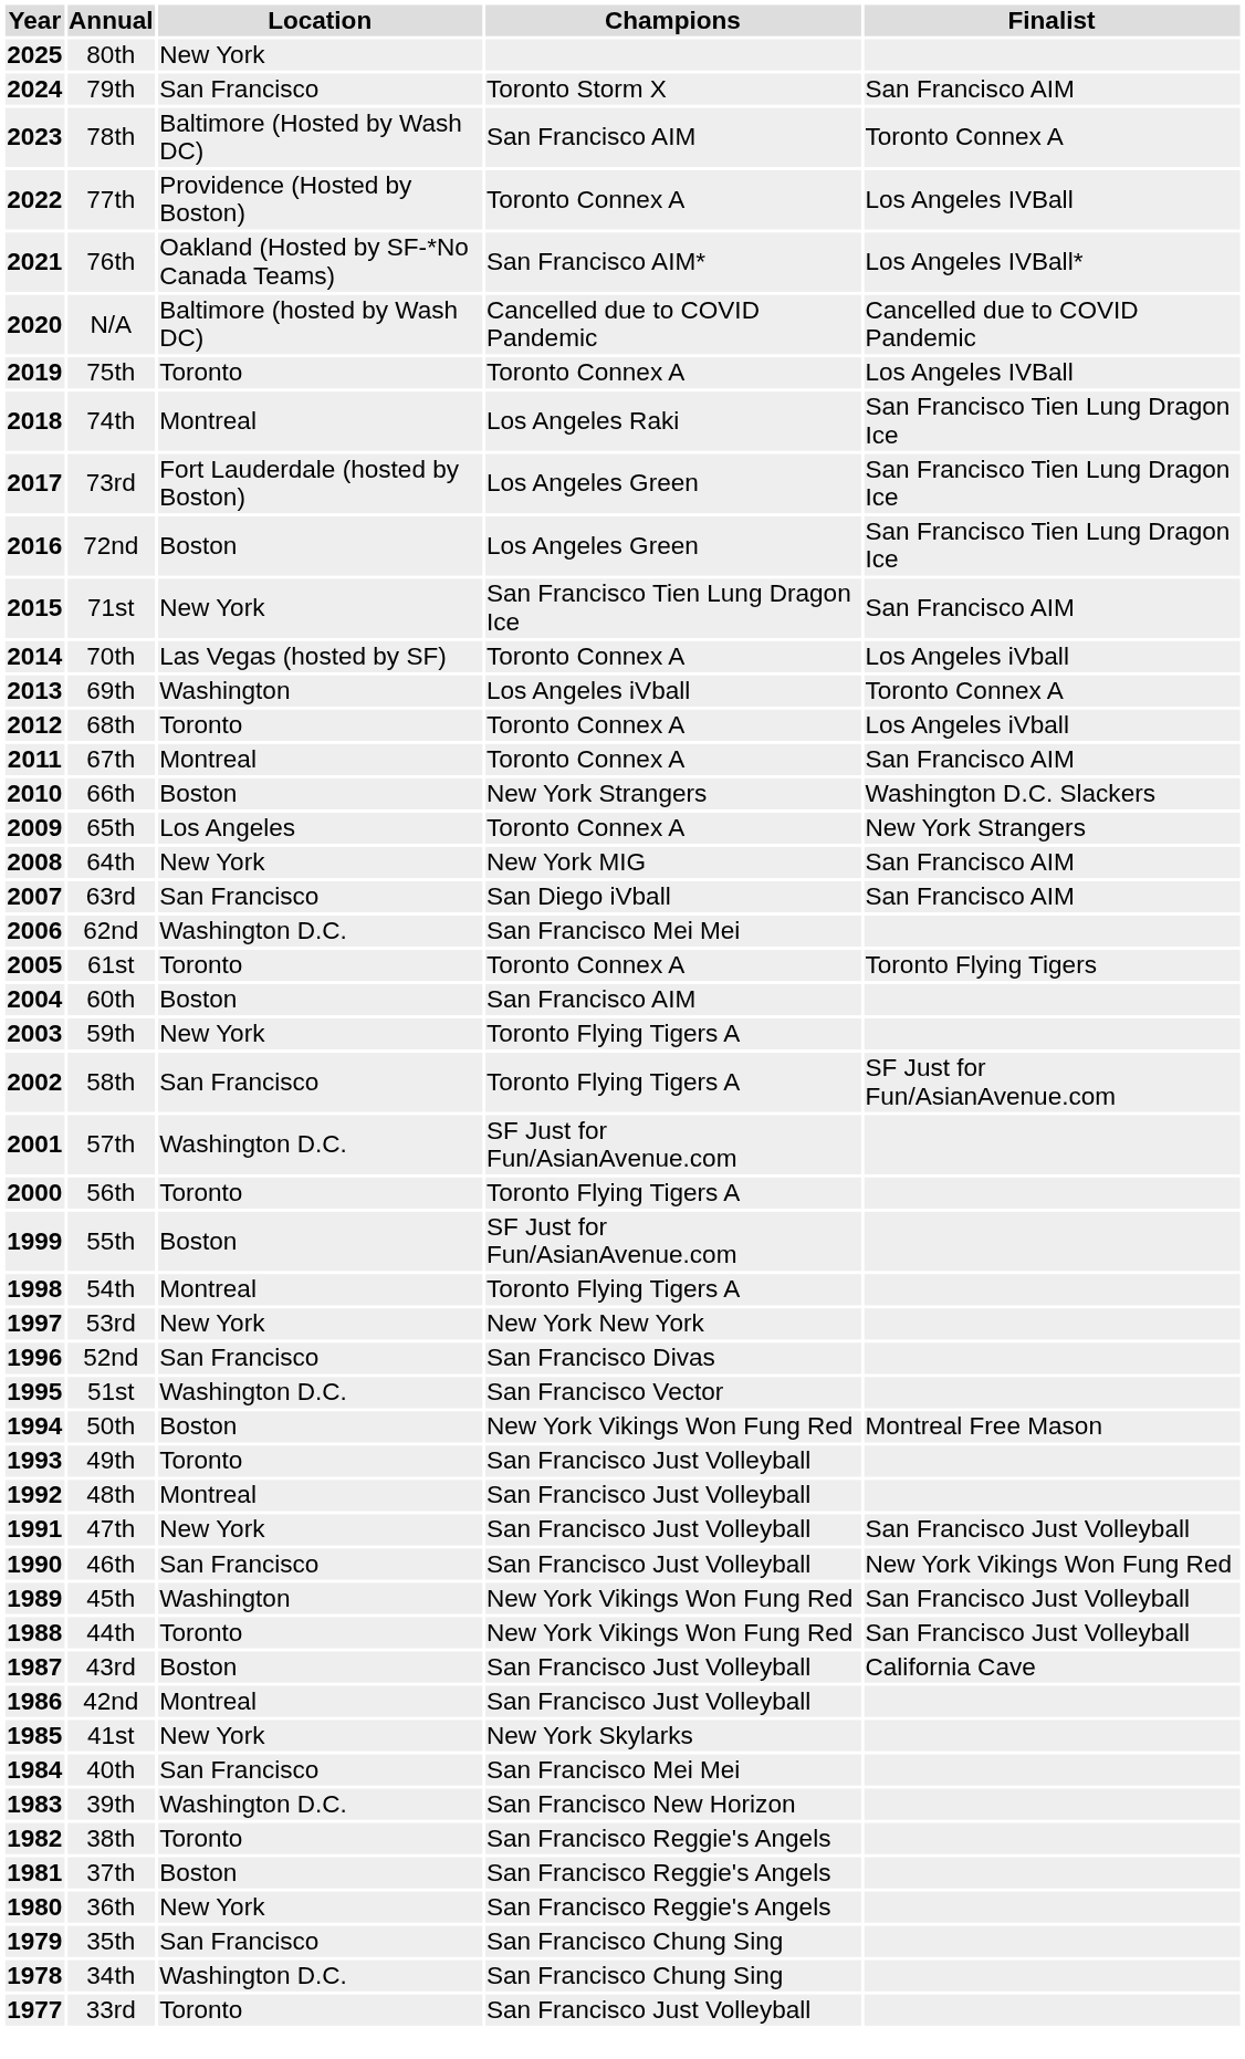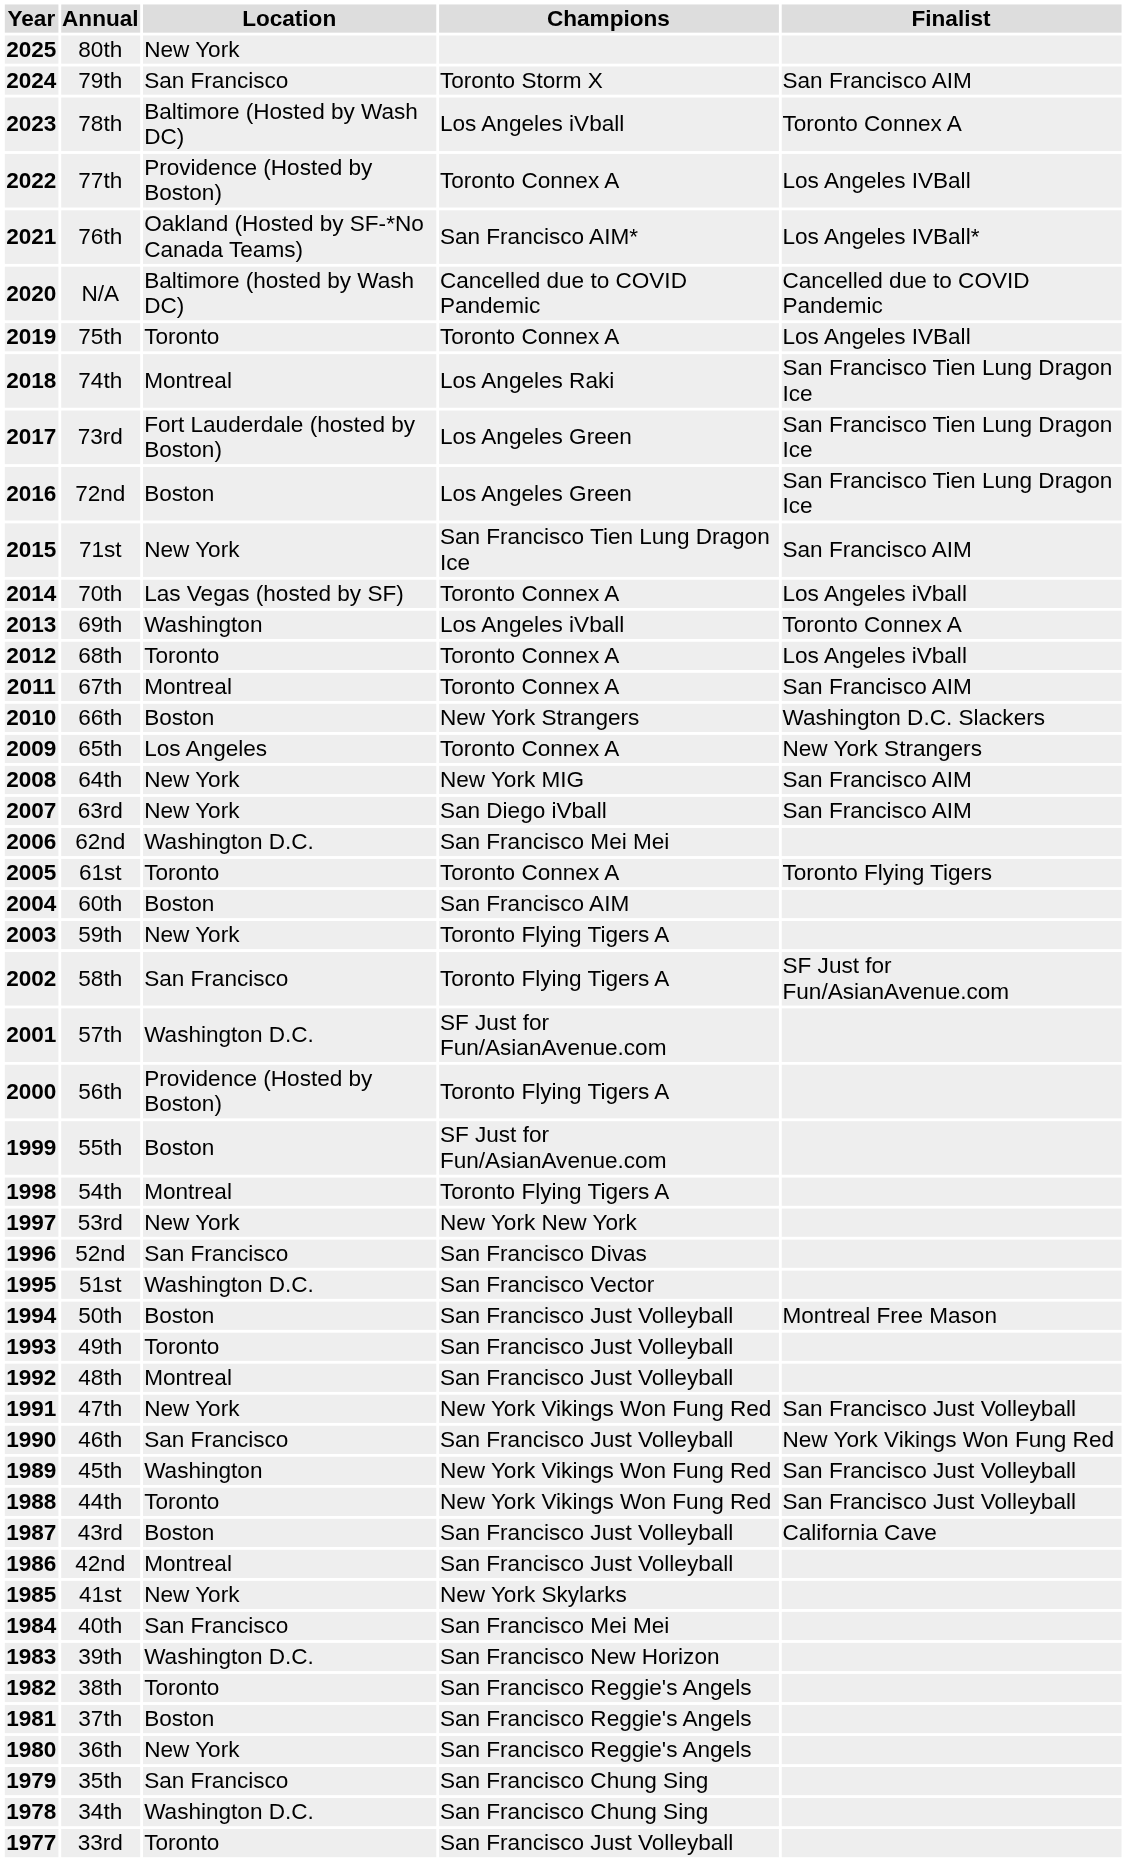78th | Champions: San Francisco AIM -> Los Angeles iVball
63rd | Location: San Francisco -> New York
56th | Location: Toronto -> Providence (Hosted by Boston)
50th | Champions: New York Vikings Won Fung Red -> San Francisco Just Volleyball
47th | Champions: San Francisco Just Volleyball -> New York Vikings Won Fung Red
